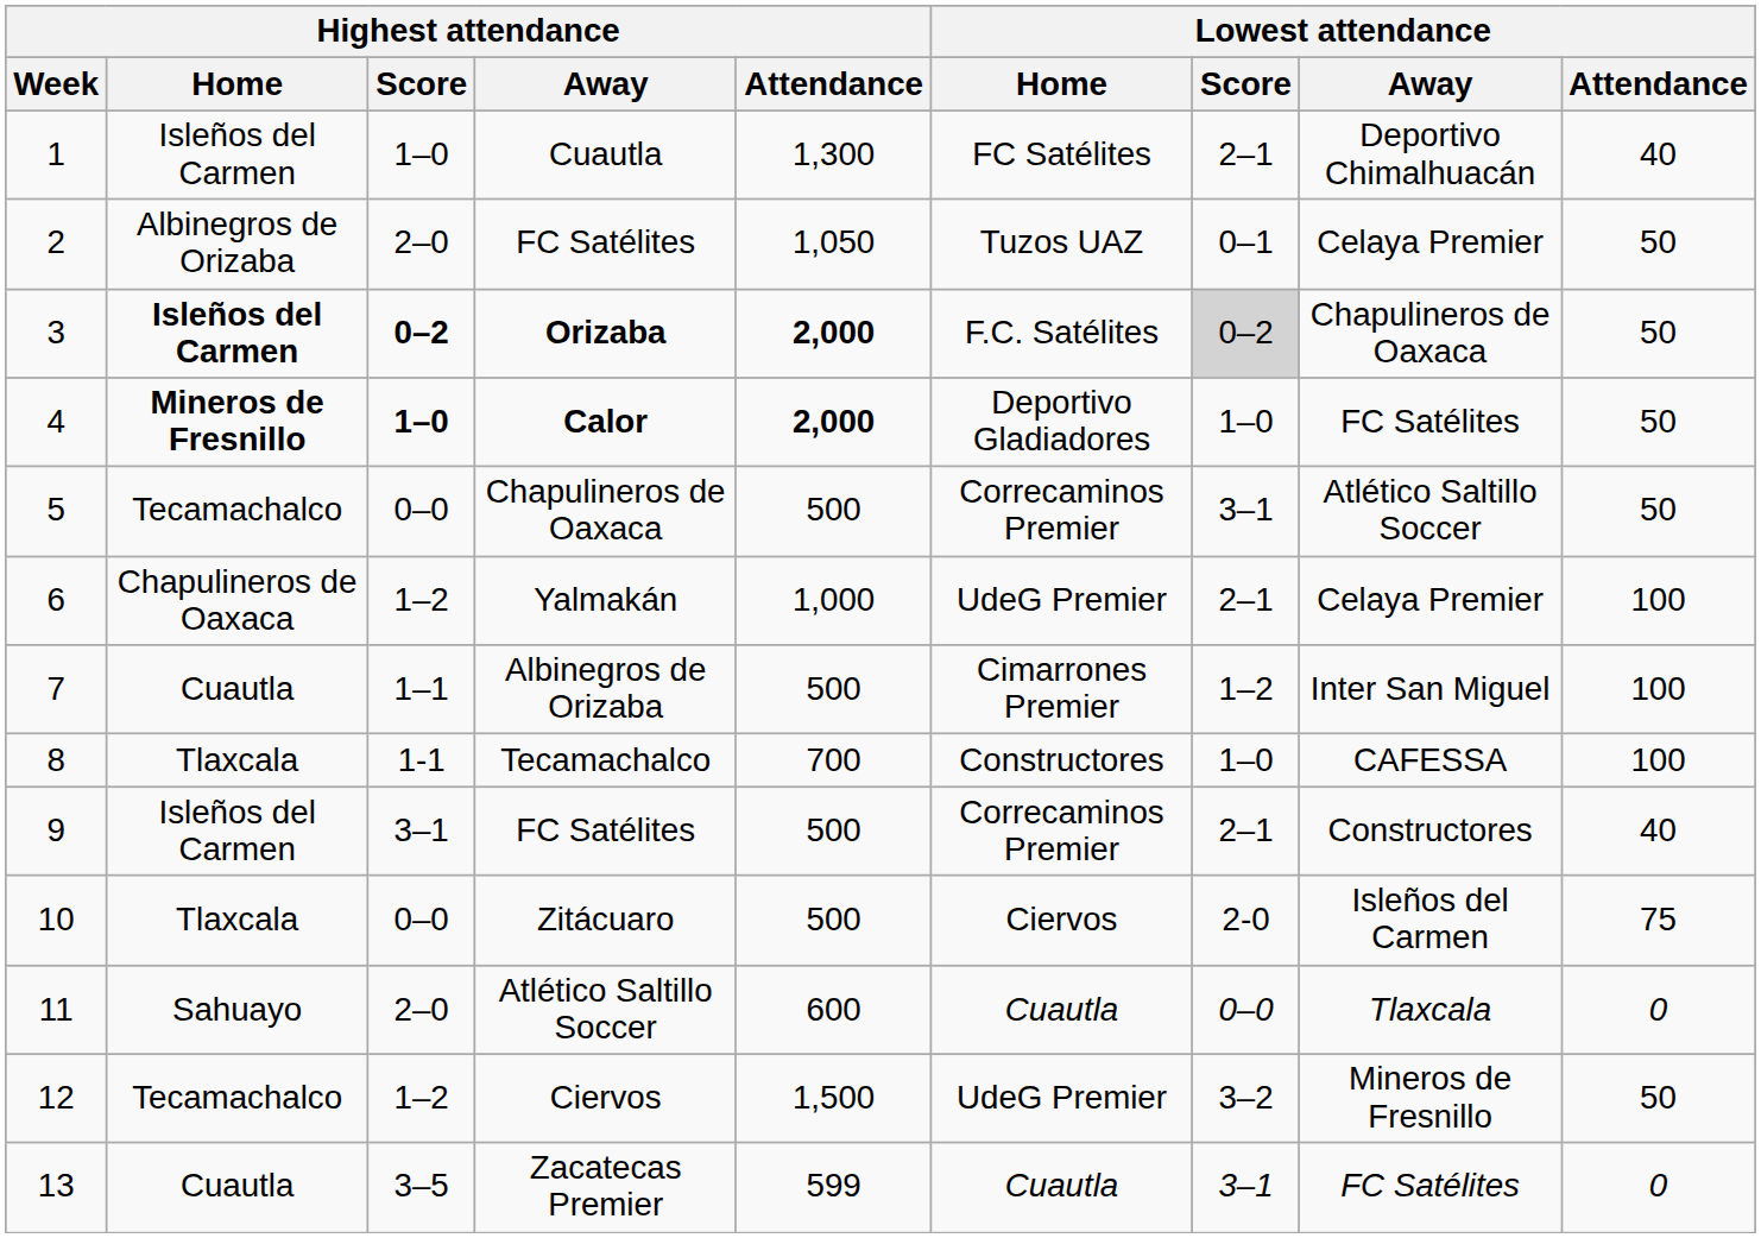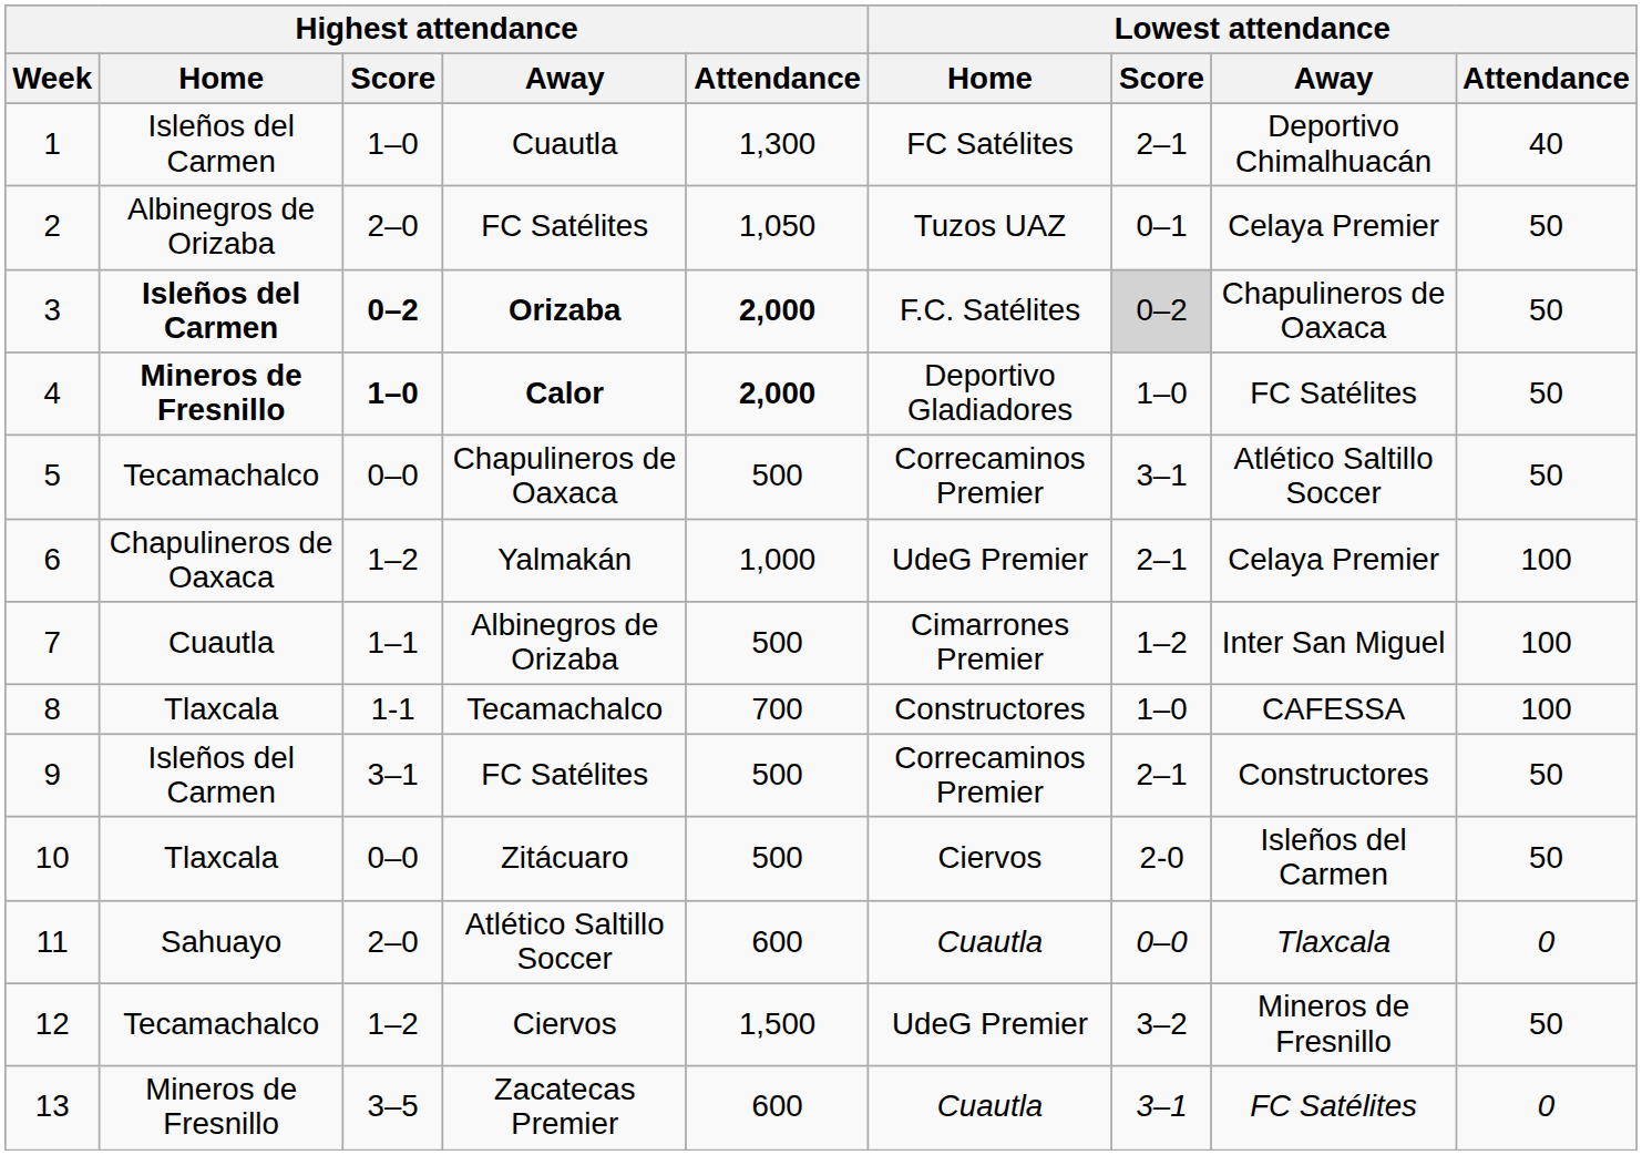9 / FC Satélites | Lowest attendance / Attendance: 40 -> 50
Zitácuaro | Lowest attendance / Attendance: 75 -> 50
Zacatecas Premier | Highest attendance / Home: Cuautla -> Mineros de Fresnillo
Zacatecas Premier | Highest attendance / Attendance: 599 -> 600
